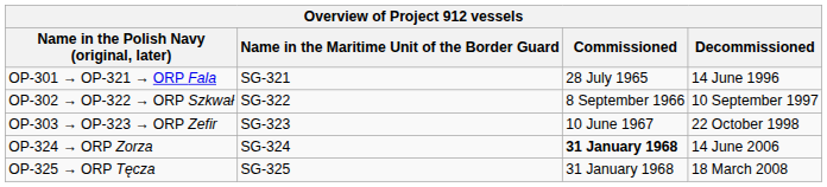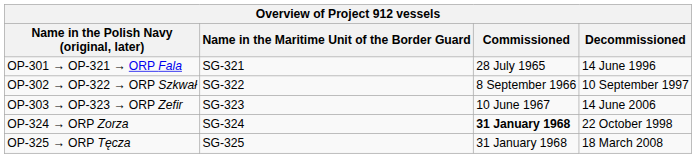OP-303 → OP-323 → ORP Zefir | Decommissioned: 22 October 1998 -> 14 June 2006
OP-324 → ORP Zorza | Decommissioned: 14 June 2006 -> 22 October 1998
